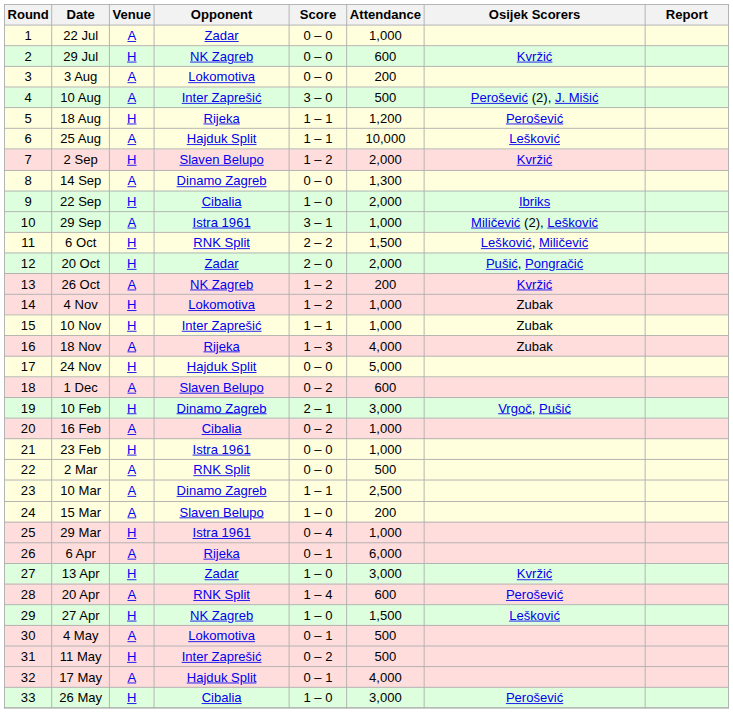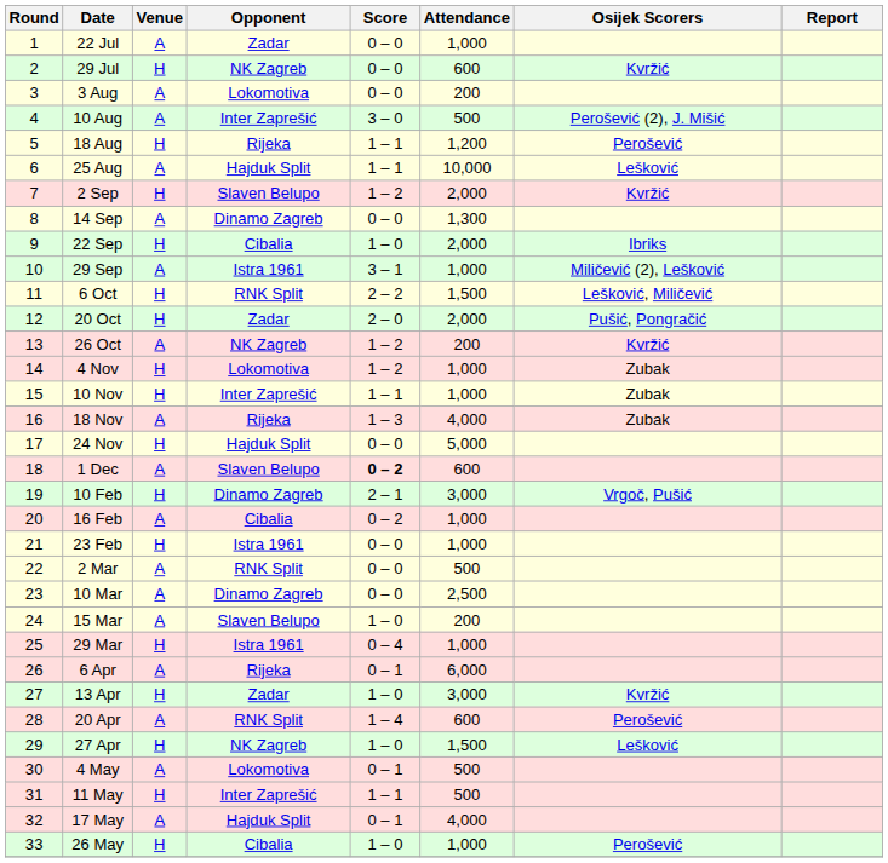1 Dec | Score: normal -> bold
10 Mar | Score: 1 – 1 -> 0 – 0
11 May | Score: 0 – 2 -> 1 – 1
26 May | Attendance: 3,000 -> 1,000
